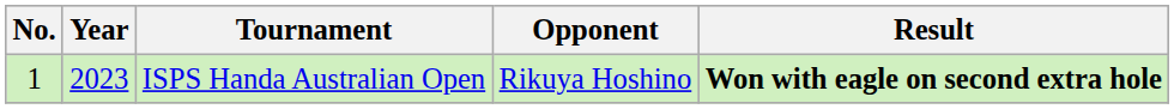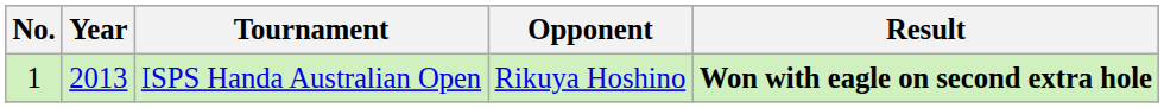ISPS Handa Australian Open | Year: 2023 -> 2013
